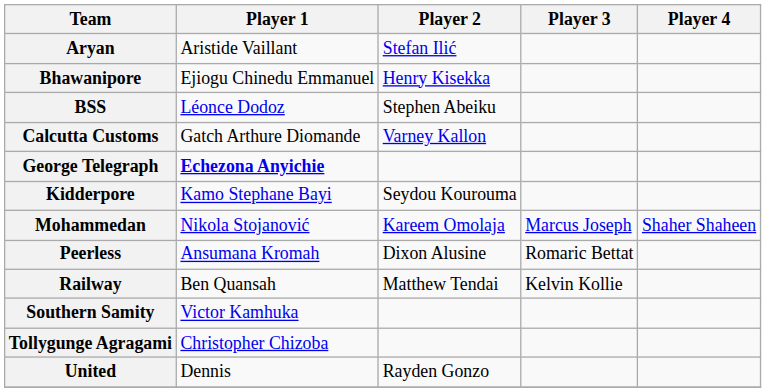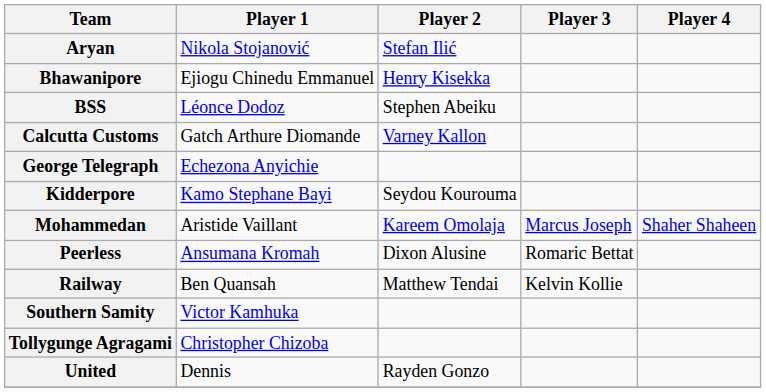Aryan | Player 1: Aristide Vaillant -> Nikola Stojanović
George Telegraph | Player 1: bold -> normal
Mohammedan | Player 1: Nikola Stojanović -> Aristide Vaillant
